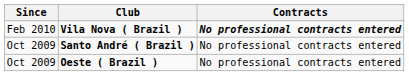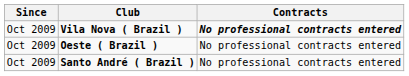Vila Nova ( Brazil ) | Since: Feb 2010 -> Oct 2009
rows swapped: Oeste ( Brazil ) <-> Santo André ( Brazil )
